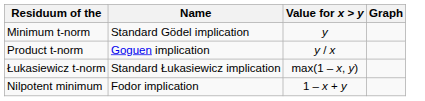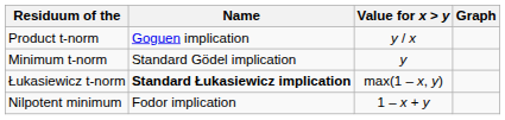rows swapped: Minimum t-norm <-> Product t-norm
Łukasiewicz t-norm | Name: normal -> bold
